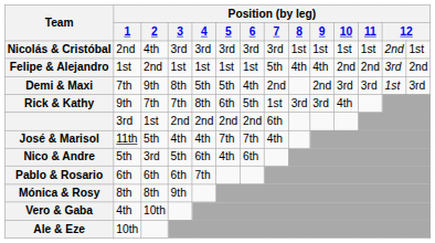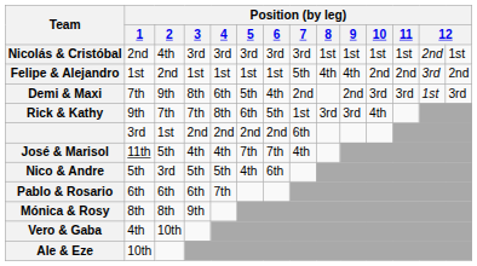Demi & Maxi | Position (by leg) / 4: 5th -> 6th
Nico & Andre | Position (by leg) / 4: 6th -> 5th
